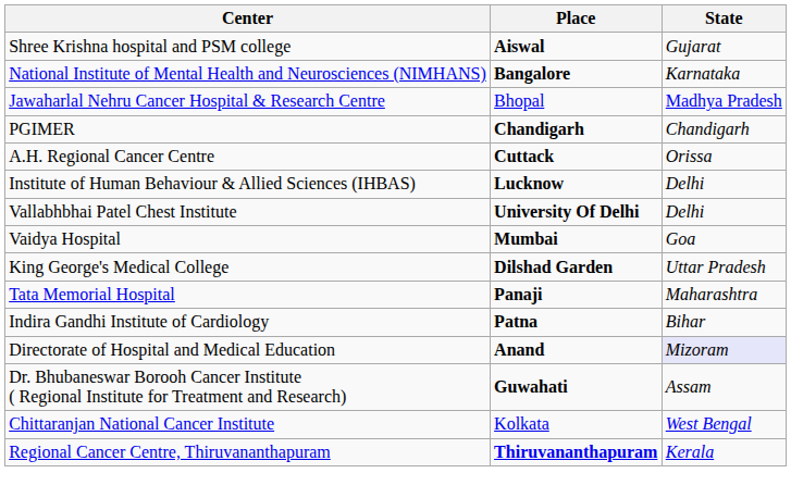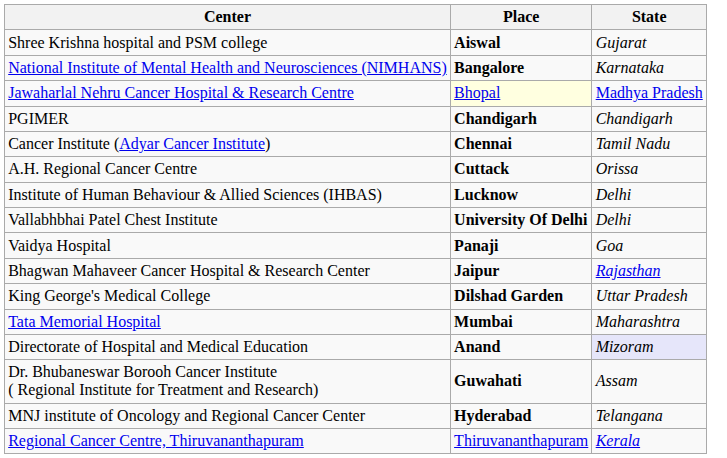Jawaharlal Nehru Cancer Hospital & Research Centre | Place: no background -> lightyellow background
+ row: Cancer Institute (Adyar Cancer Institute) | Chennai | Tamil Nadu
Vaidya Hospital | Place: Mumbai -> Panaji
+ row: Bhagwan Mahaveer Cancer Hospital & Research Center | Jaipur | Rajasthan
Tata Memorial Hospital | Place: Panaji -> Mumbai
- row: Indira Gandhi Institute of Cardiology | Patna | Bihar
+ row: MNJ institute of Oncology and Regional Cancer Center | Hyderabad | Telangana
- row: Chittaranjan National Cancer Institute | Kolkata | West Bengal
Regional Cancer Centre, Thiruvananthapuram | Place: bold -> normal
